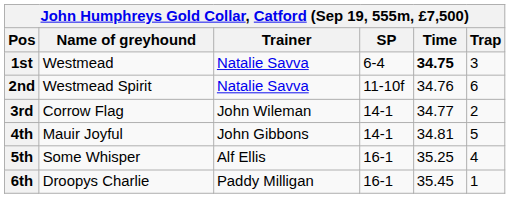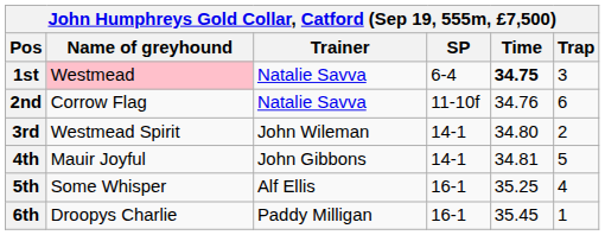1st | Name of greyhound: no background -> pink background
2nd | Name of greyhound: Westmead Spirit -> Corrow Flag
3rd | Name of greyhound: Corrow Flag -> Westmead Spirit
3rd | Time: 34.77 -> 34.80
